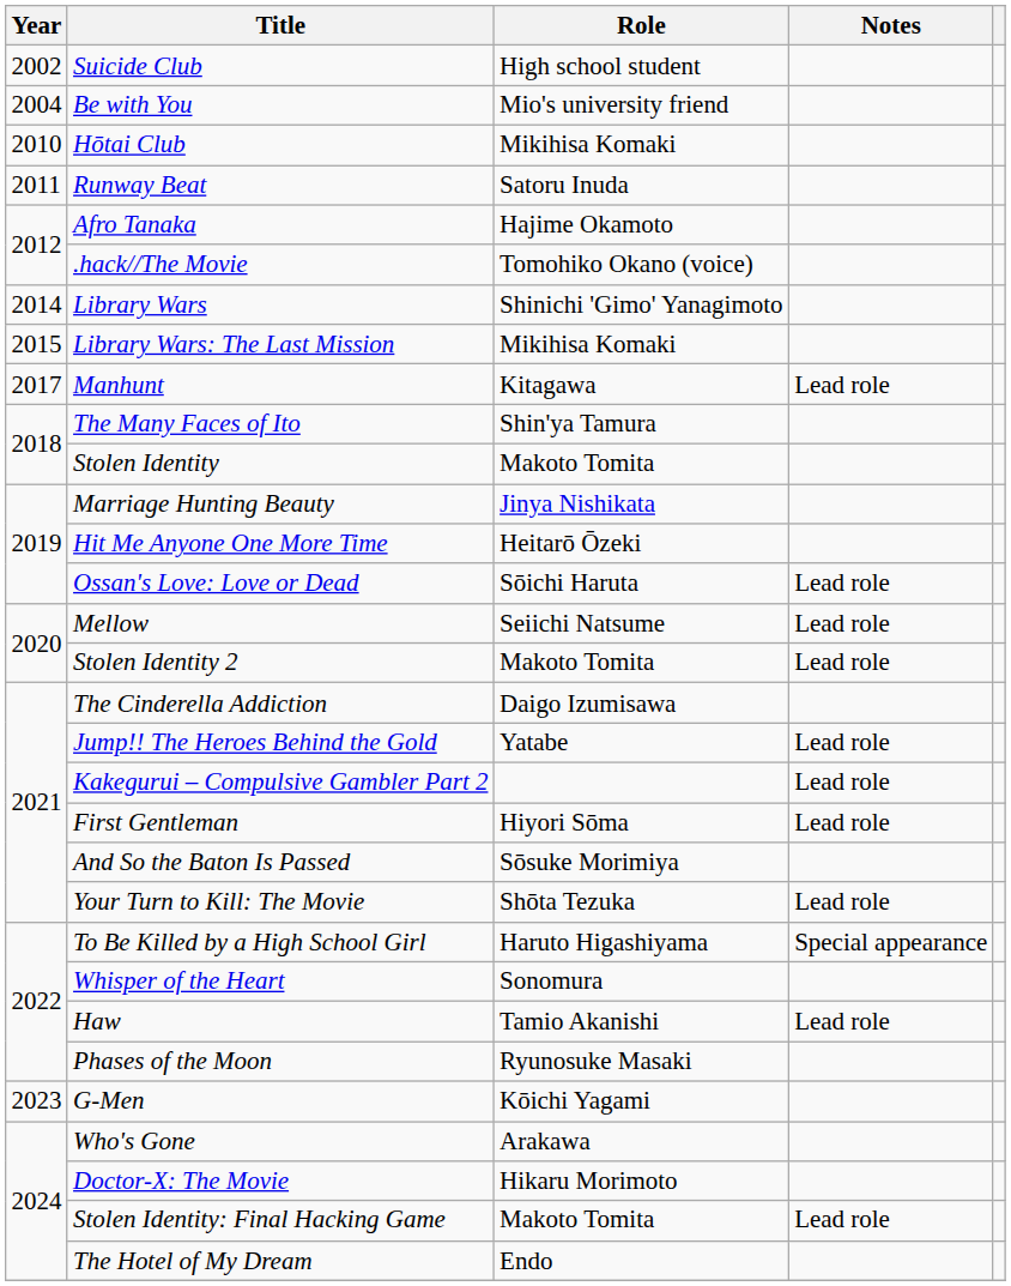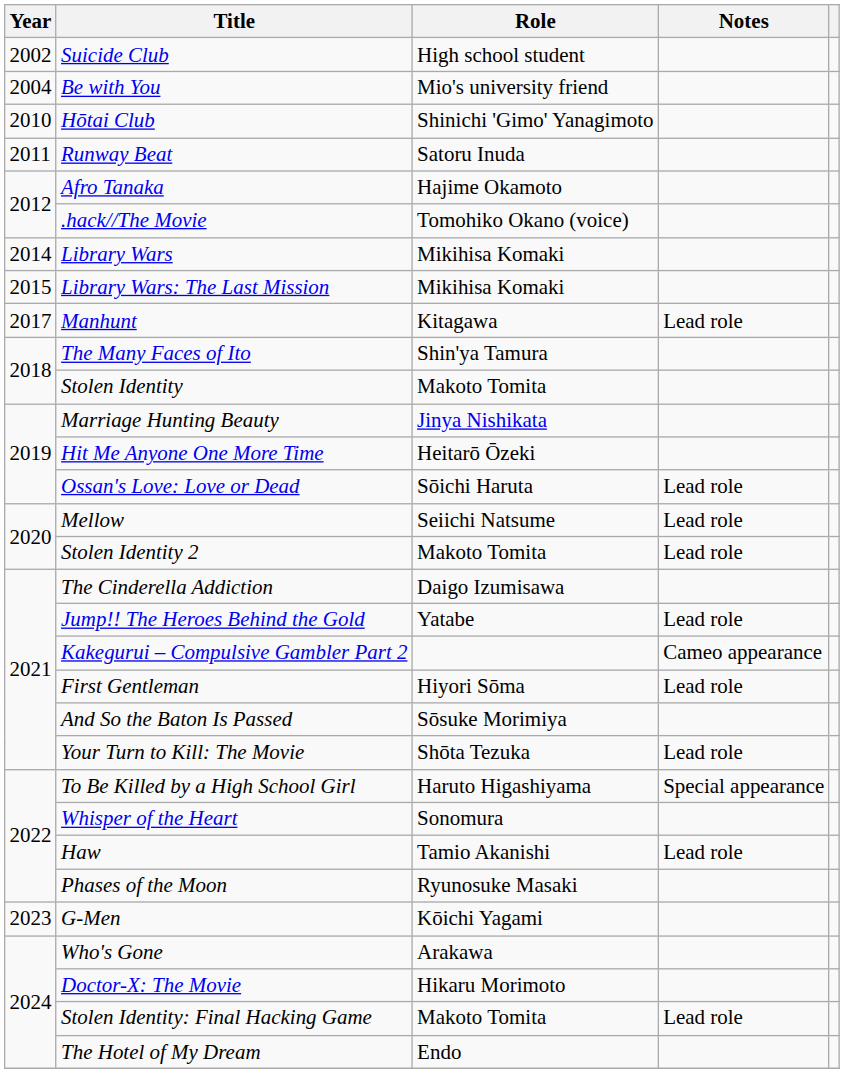Hōtai Club | Role: Mikihisa Komaki -> Shinichi 'Gimo' Yanagimoto
Library Wars | Role: Shinichi 'Gimo' Yanagimoto -> Mikihisa Komaki
Kakegurui – Compulsive Gambler Part 2 | Notes: Lead role -> Cameo appearance
